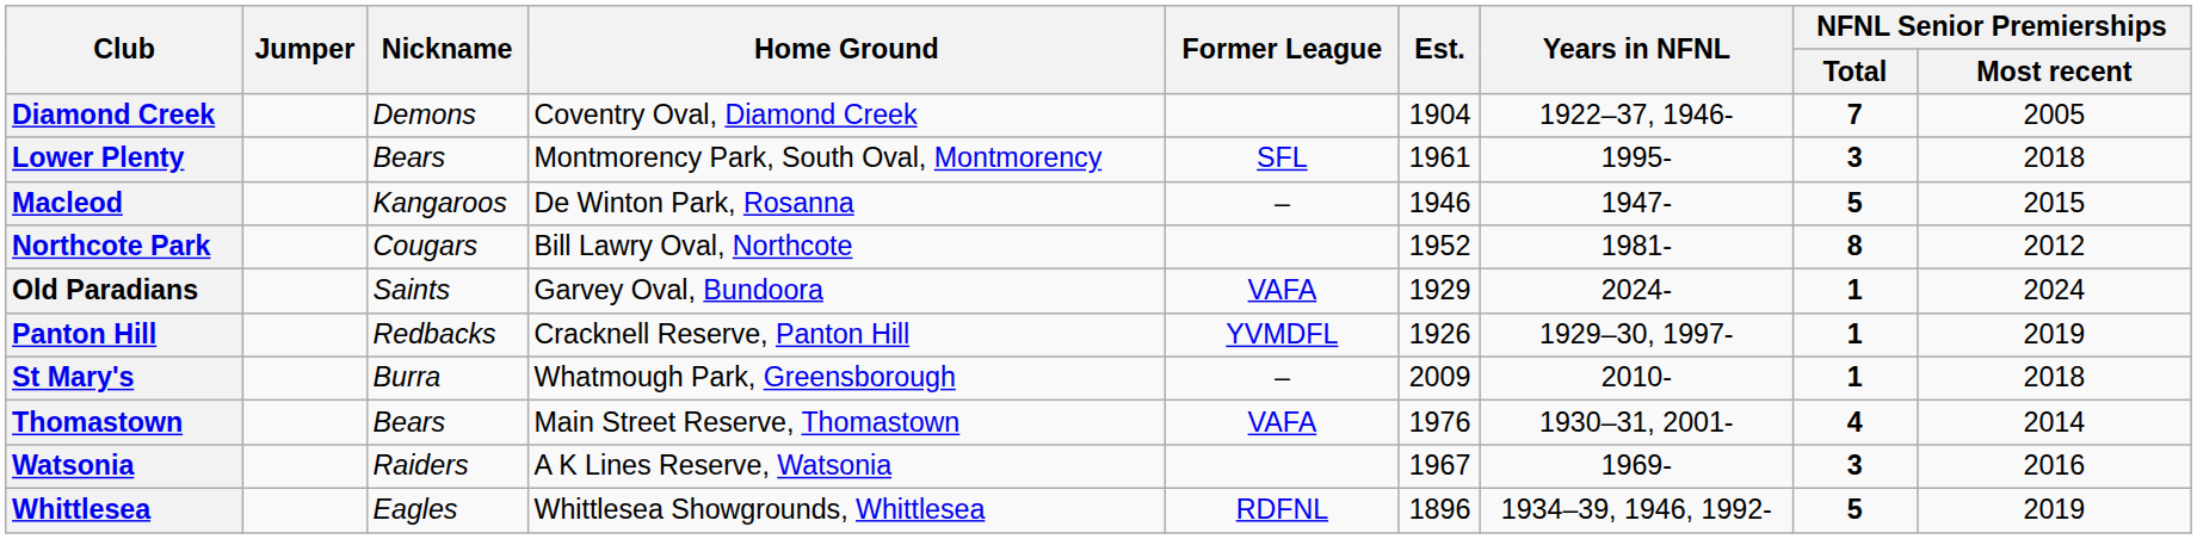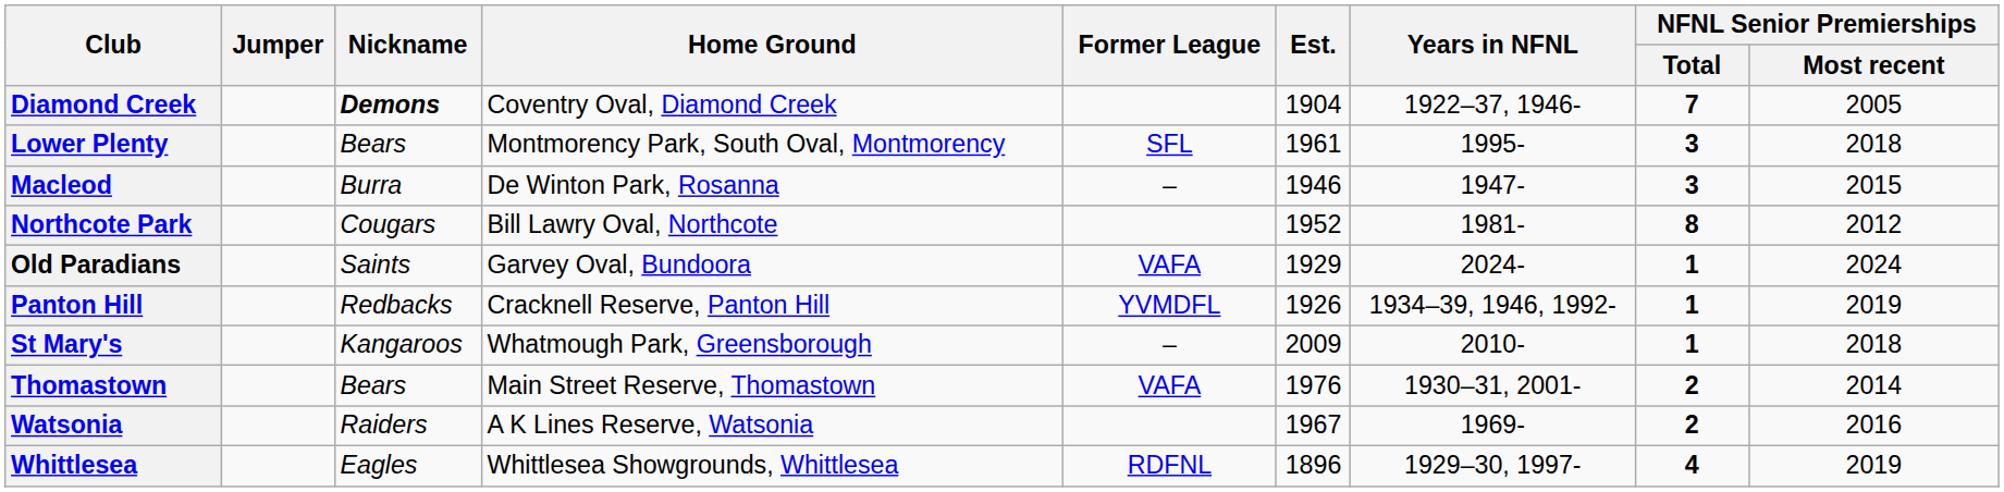Diamond Creek | Nickname: normal -> bold
Macleod | Nickname: Kangaroos -> Burra
Macleod | NFNL Senior Premierships / Total: 5 -> 3
Panton Hill | Years in NFNL: 1929–30, 1997- -> 1934–39, 1946, 1992-
St Mary's | Nickname: Burra -> Kangaroos
Thomastown | NFNL Senior Premierships / Total: 4 -> 2
Watsonia | NFNL Senior Premierships / Total: 3 -> 2
Whittlesea | Years in NFNL: 1934–39, 1946, 1992- -> 1929–30, 1997-
Whittlesea | NFNL Senior Premierships / Total: 5 -> 4
